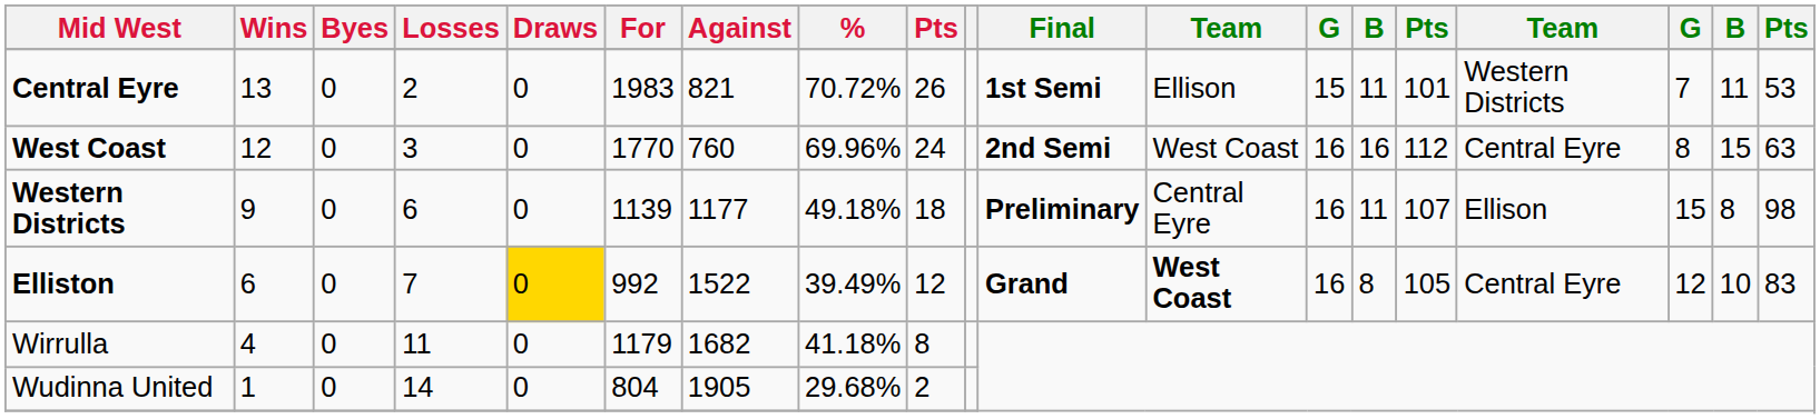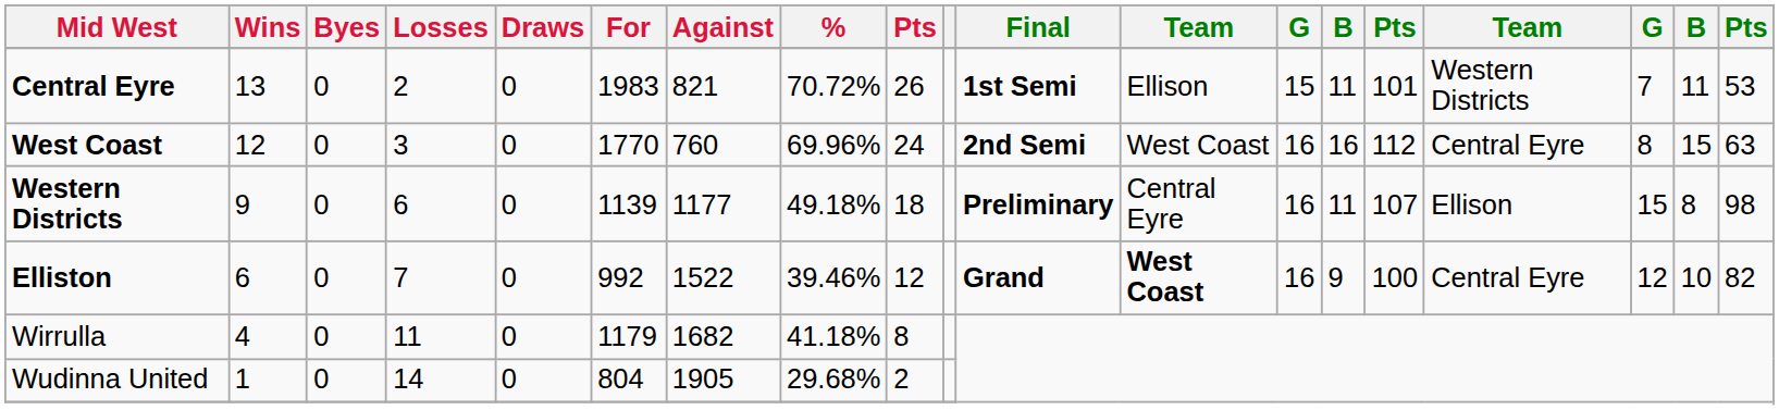Elliston | Draws: gold background -> no background
Elliston | %: 39.49% -> 39.46%
Elliston | column 14: 8 -> 9
Elliston | column 15: 105 -> 100
Elliston | column 19: 83 -> 82
